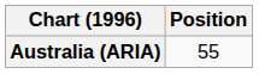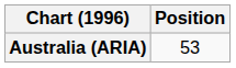Australia (ARIA) | Position: 55 -> 53
